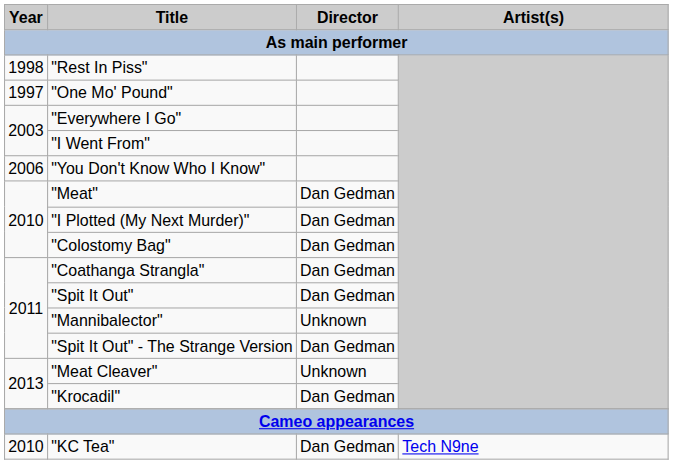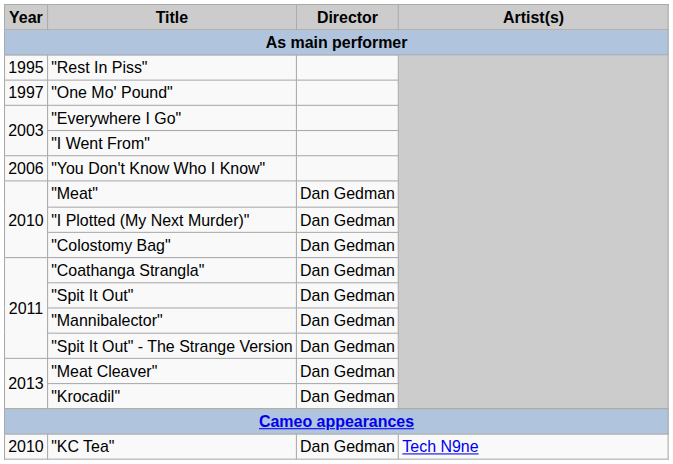"Rest In Piss" | Year: 1998 -> 1995
"Mannibalector" | Director: Unknown -> Dan Gedman
"Meat Cleaver" | Director: Unknown -> Dan Gedman
